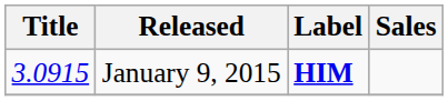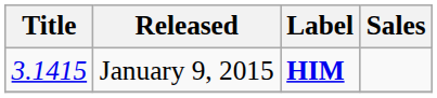January 9, 2015 | Title: 3.0915 -> 3.1415
